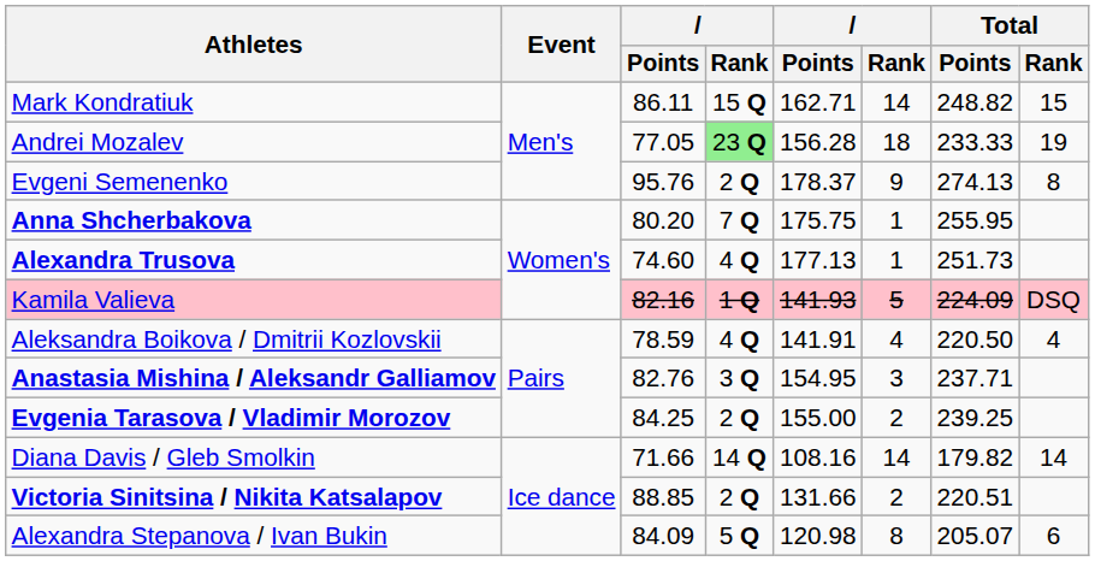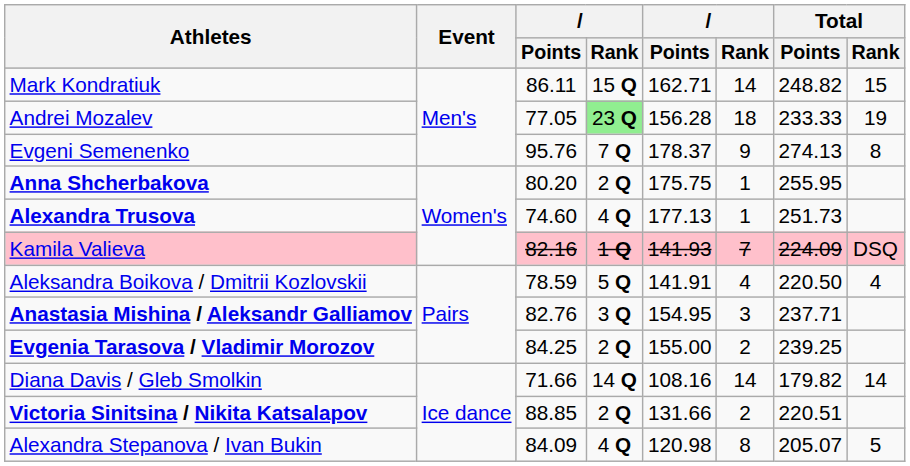Evgeni Semenenko | column 4: 2 Q -> 7 Q
Anna Shcherbakova | column 4: 7 Q -> 2 Q
Kamila Valieva | column 6: 5 -> 7
Aleksandra Boikova / Dmitrii Kozlovskii | column 4: 4 Q -> 5 Q
Alexandra Stepanova / Ivan Bukin | column 4: 5 Q -> 4 Q
Alexandra Stepanova / Ivan Bukin | Total / Rank: 6 -> 5
